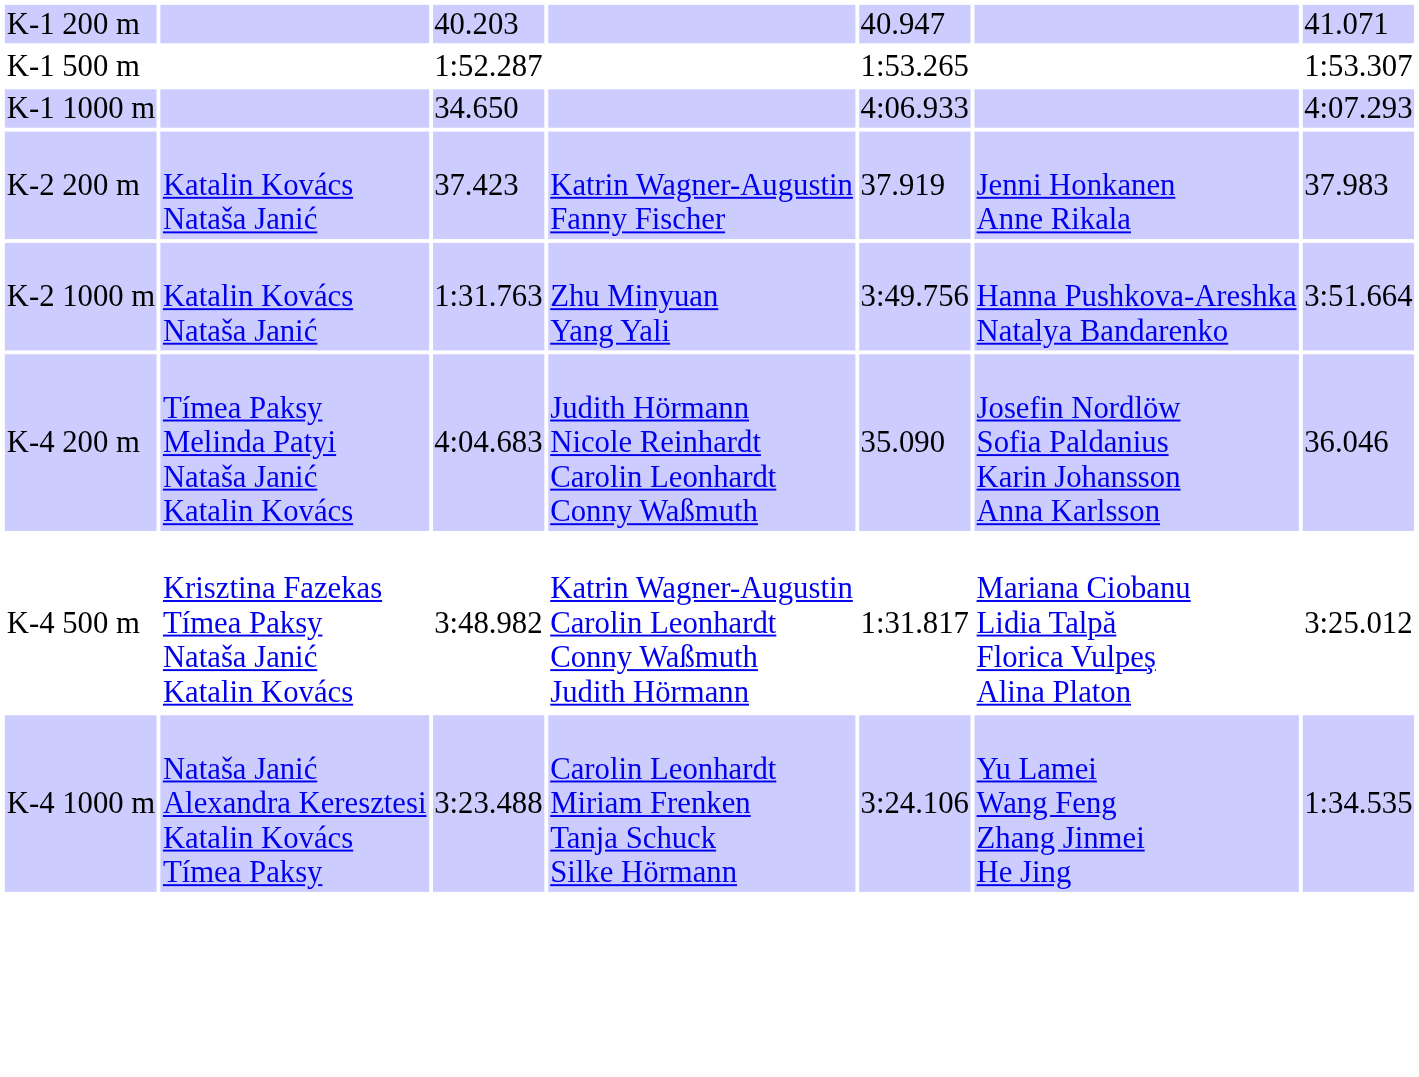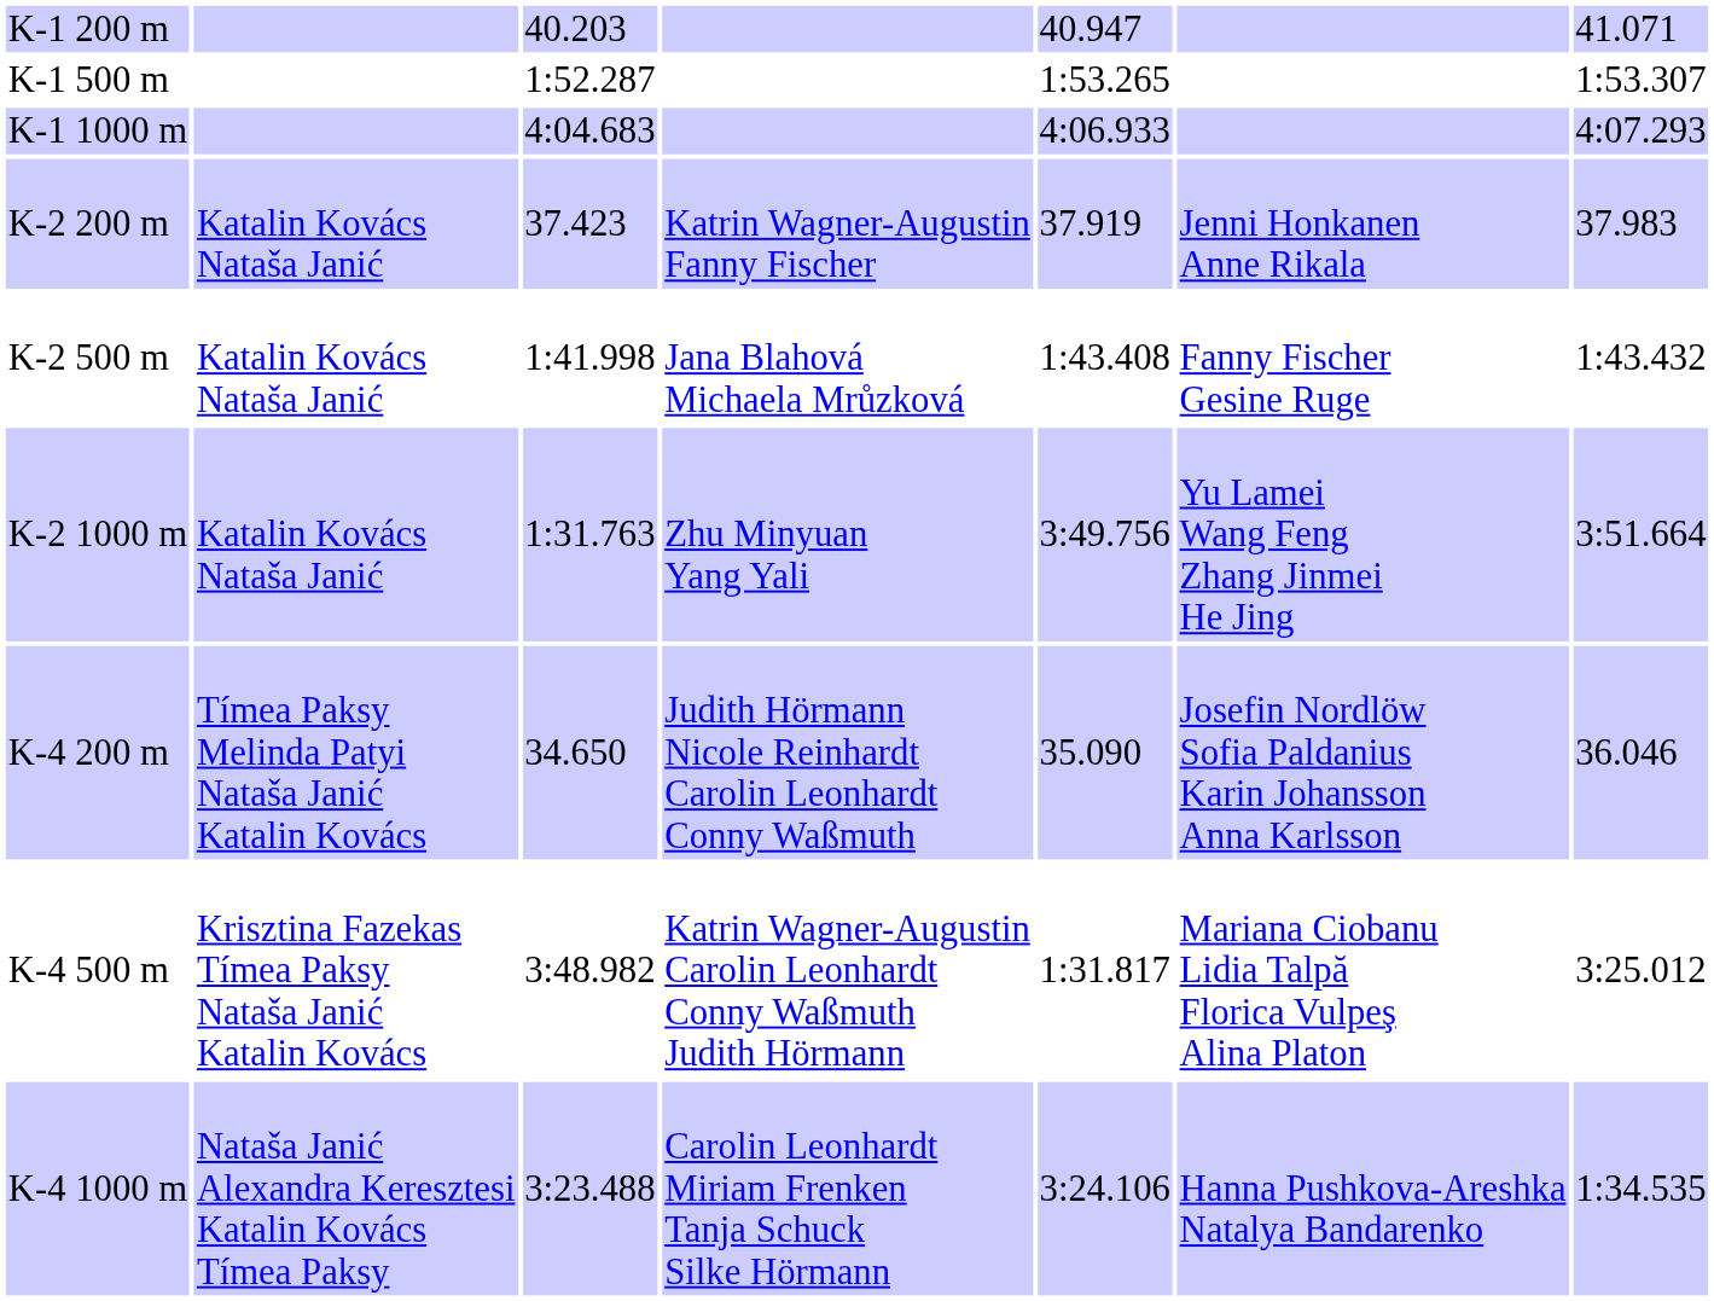K-1 1000 m | column 3: 34.650 -> 4:04.683
+ row: K-2 500 m | Katalin Kovács Nataša Janić | 1:41.998 | Jana Blahová Michaela Mrůzková | 1:43.408 | Fanny Fischer Gesine Ruge | 1:43.432
K-2 1000 m | column 6: Hanna Pushkova-Areshka Natalya Bandarenko -> Yu Lamei Wang Feng Zhang Jinmei He Jing
K-4 200 m | column 3: 4:04.683 -> 34.650
K-4 1000 m | column 6: Yu Lamei Wang Feng Zhang Jinmei He Jing -> Hanna Pushkova-Areshka Natalya Bandarenko
